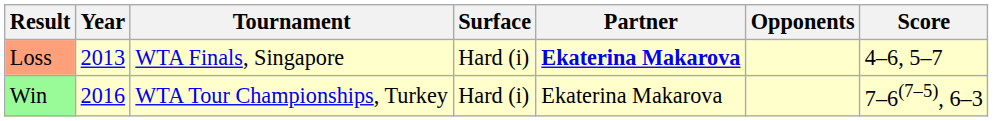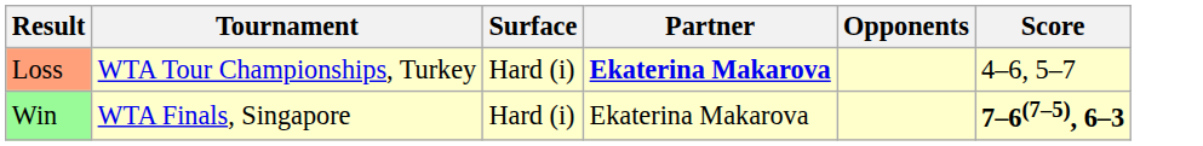- column: Year | 2013 | 2016
Loss | Tournament: WTA Finals, Singapore -> WTA Tour Championships, Turkey
Win | Tournament: WTA Tour Championships, Turkey -> WTA Finals, Singapore
Win | Score: normal -> bold
